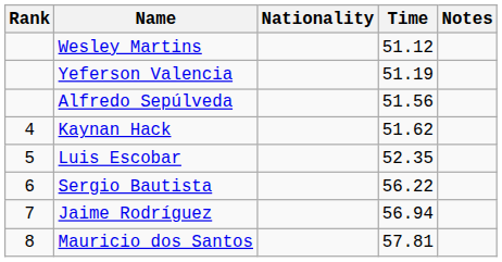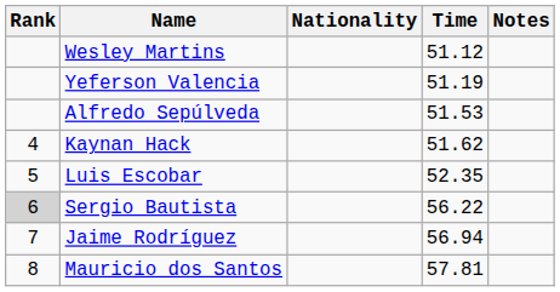Alfredo Sepúlveda | Time: 51.56 -> 51.53
Sergio Bautista | Rank: no background -> lightgrey background
